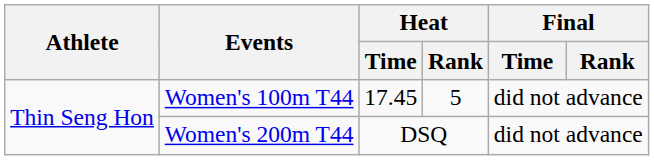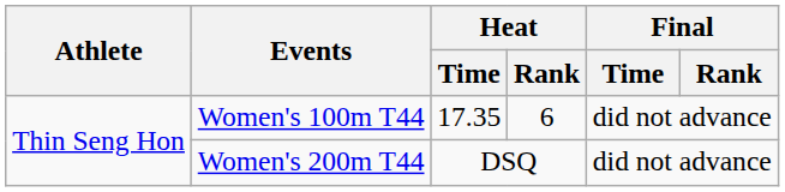Women's 100m T44 | Heat / Time: 17.45 -> 17.35
Women's 100m T44 | Heat / Rank: 5 -> 6
